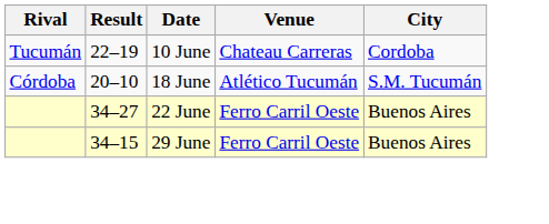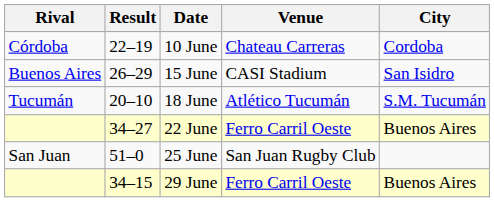10 June | Rival: Tucumán -> Córdoba
+ row: Buenos Aires | 26–29 | 15 June | CASI Stadium | San Isidro
18 June | Rival: Córdoba -> Tucumán
+ row: San Juan | 51–0 | 25 June | San Juan Rugby Club
